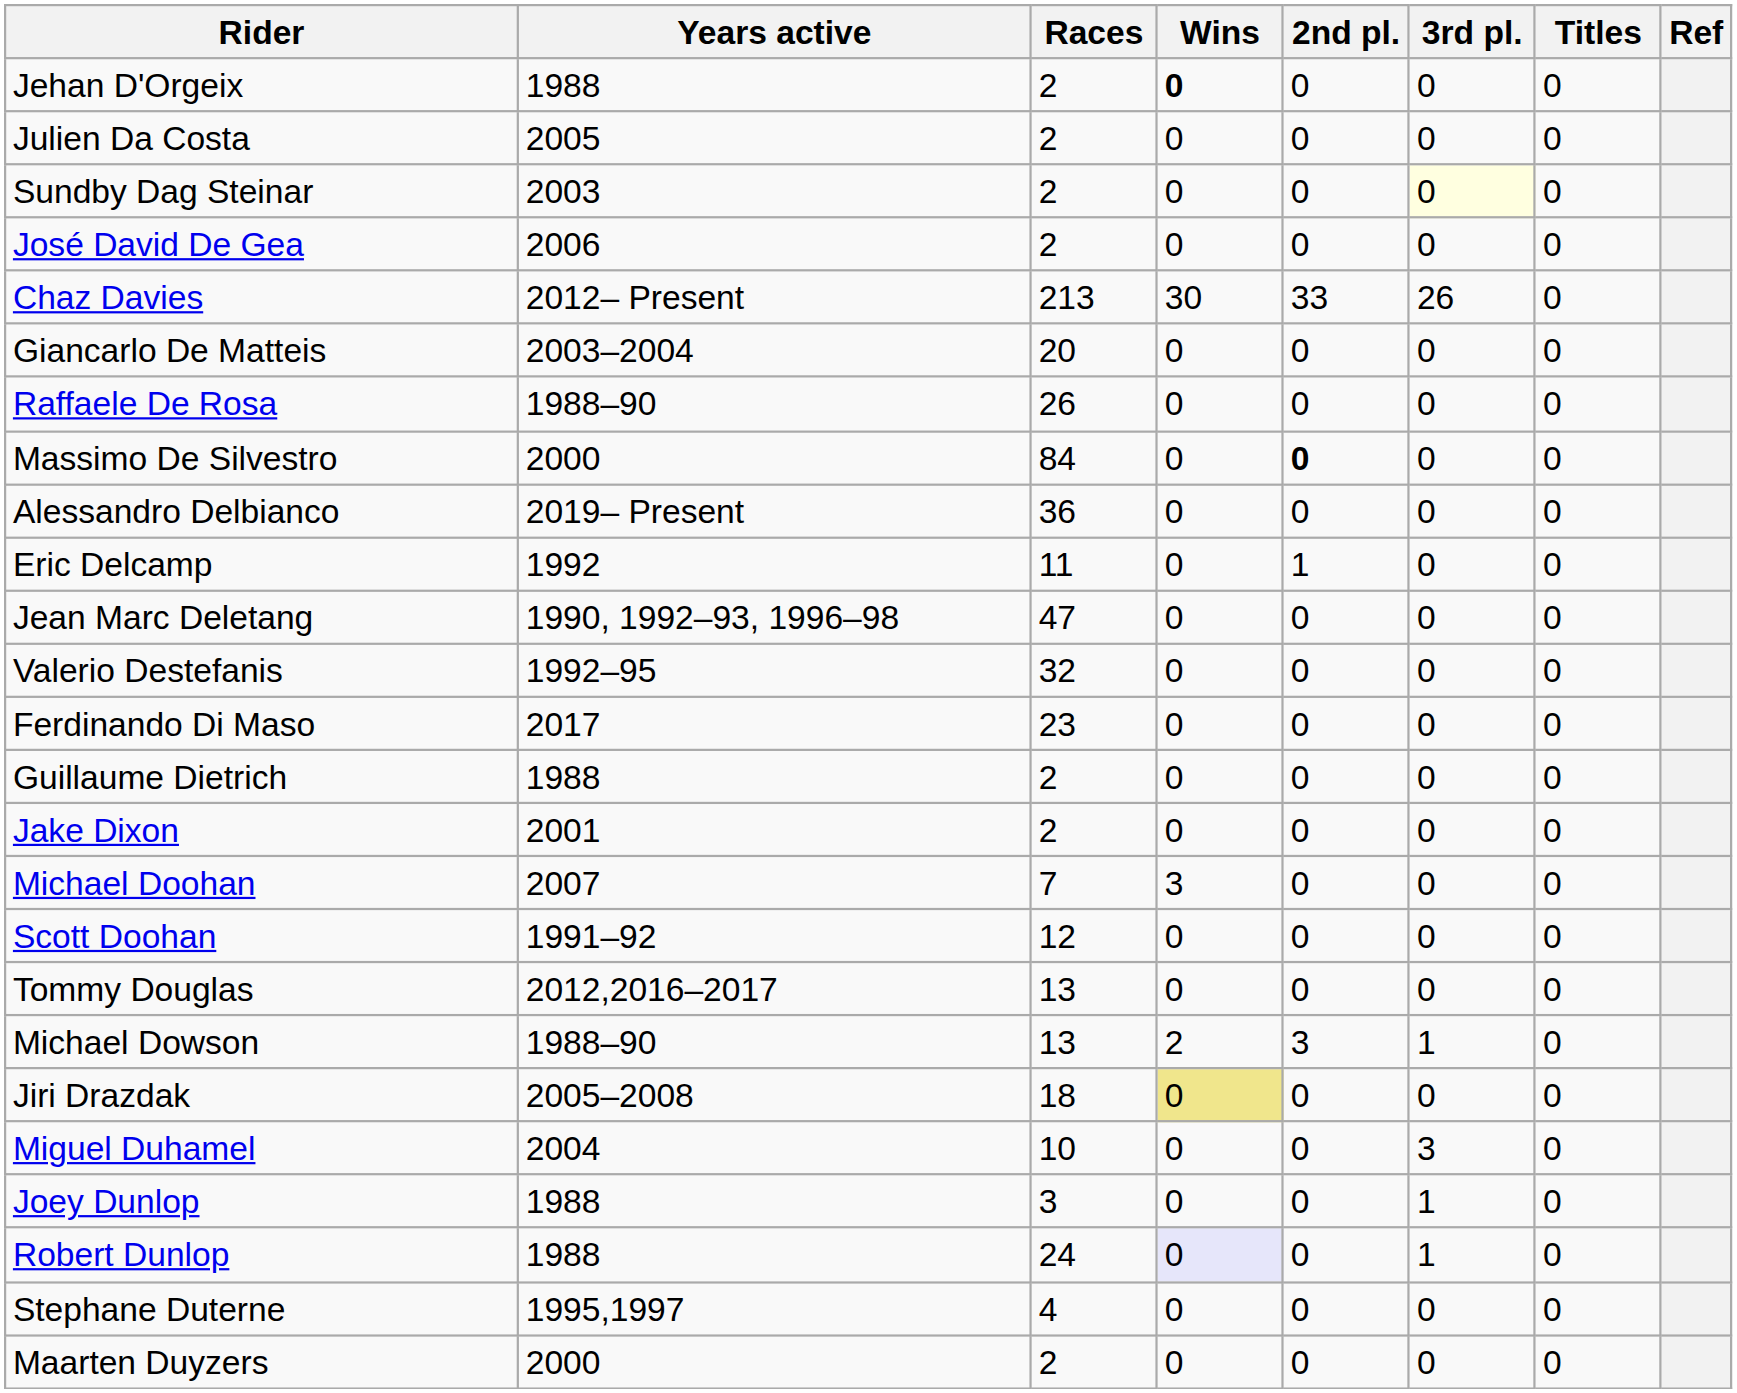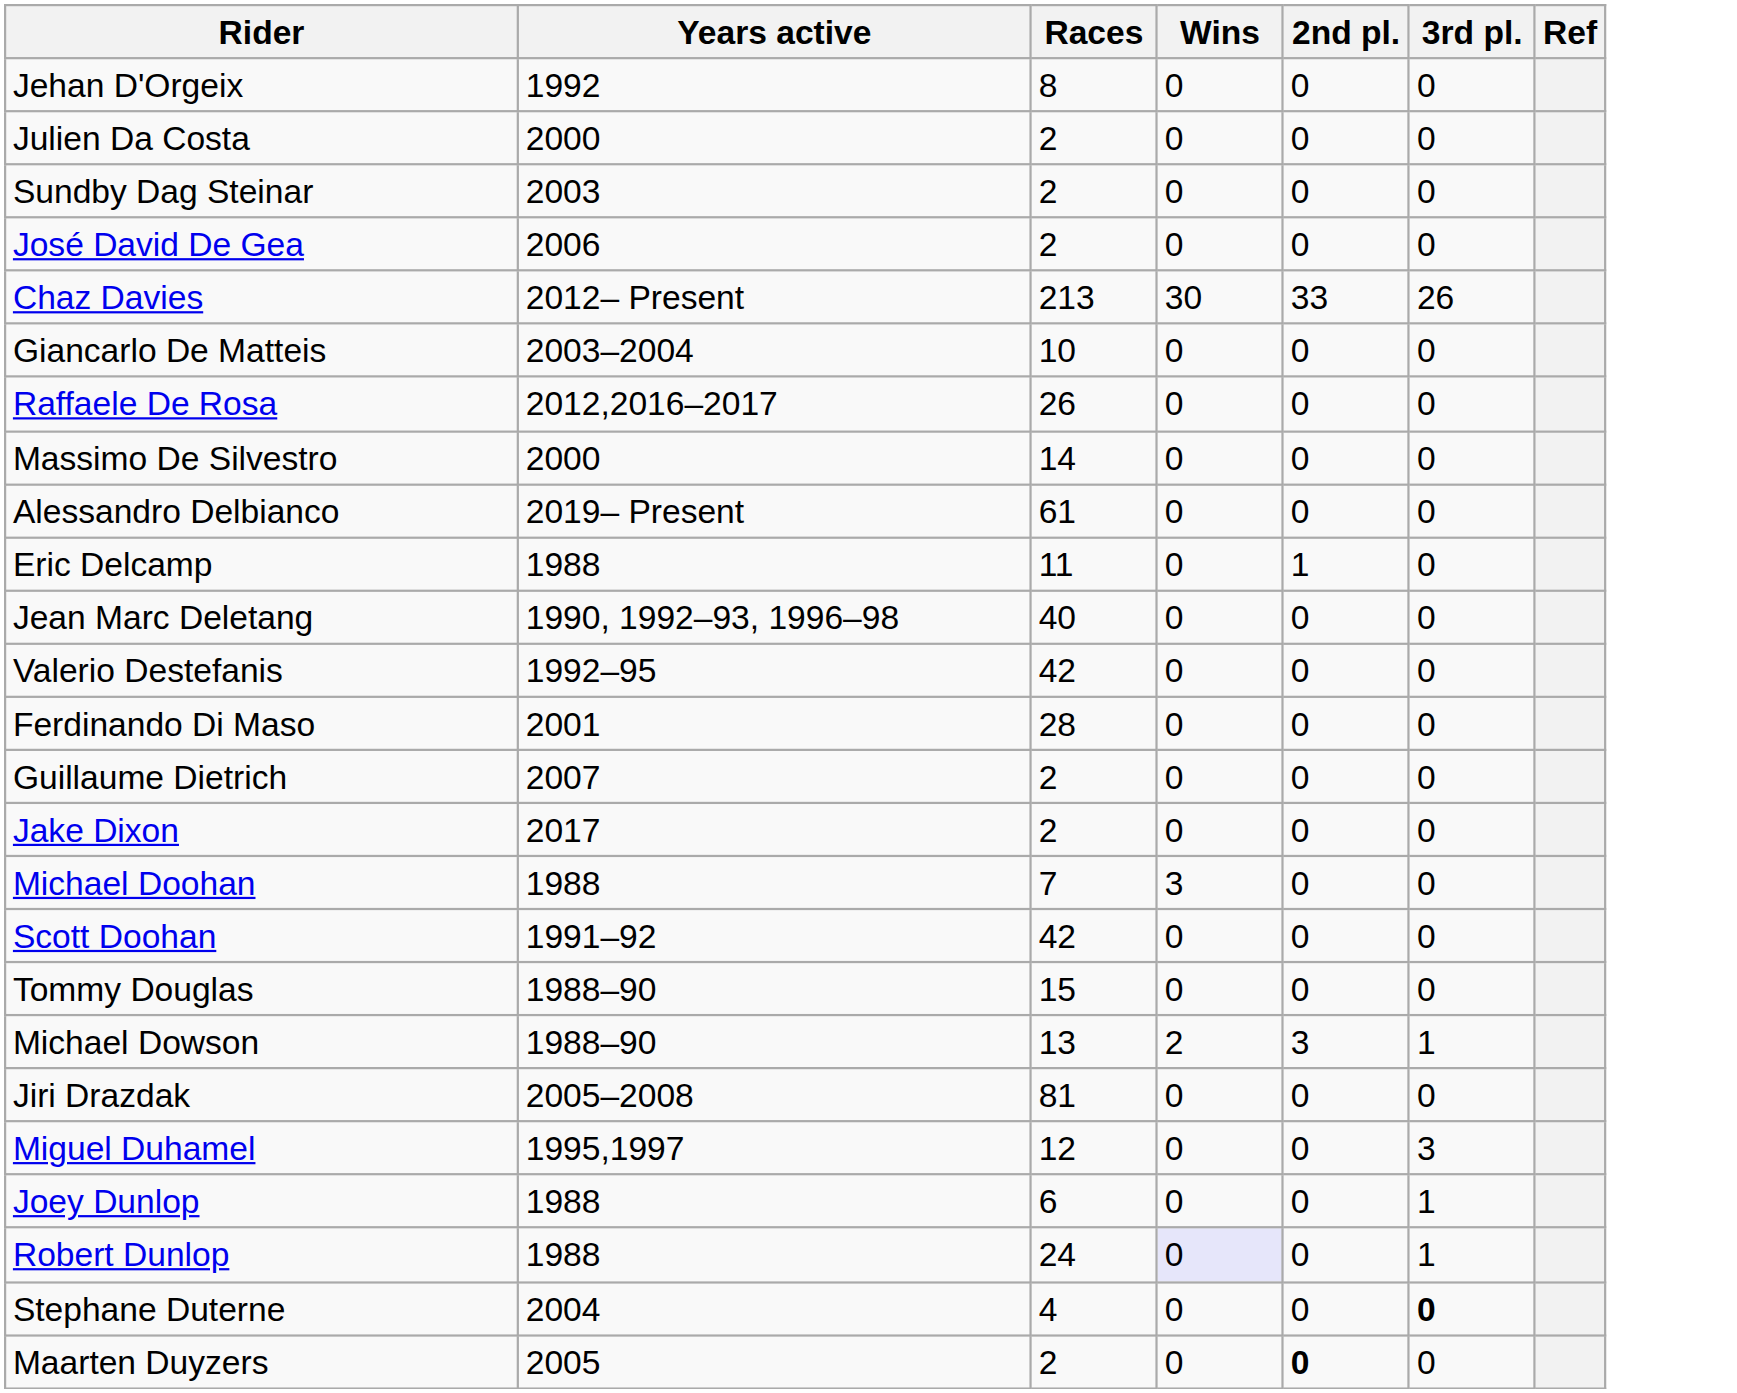- column: Titles | 0 | 0 | 0 | 0 | 0 | 0 | 0 | 0 | 0 | 0 | 0 | 0 | 0 | 0 | 0 | 0 | 0 | 0 | 0 | 0 | 0 | 0 | 0 | 0 | 0
Jehan D'Orgeix | Years active: 1988 -> 1992
Jehan D'Orgeix | Races: 2 -> 8
Jehan D'Orgeix | Wins: bold -> normal
Julien Da Costa | Years active: 2005 -> 2000
Sundby Dag Steinar | 3rd pl.: lightyellow background -> no background
Giancarlo De Matteis | Races: 20 -> 10
Raffaele De Rosa | Years active: 1988–90 -> 2012,2016–2017
Massimo De Silvestro | Races: 84 -> 14
Massimo De Silvestro | 2nd pl.: bold -> normal
Alessandro Delbianco | Races: 36 -> 61
Eric Delcamp | Years active: 1992 -> 1988
Jean Marc Deletang | Races: 47 -> 40
Valerio Destefanis | Races: 32 -> 42
Ferdinando Di Maso | Years active: 2017 -> 2001
Ferdinando Di Maso | Races: 23 -> 28
Guillaume Dietrich | Years active: 1988 -> 2007
Jake Dixon | Years active: 2001 -> 2017
Michael Doohan | Years active: 2007 -> 1988
Scott Doohan | Races: 12 -> 42
Tommy Douglas | Years active: 2012,2016–2017 -> 1988–90
Tommy Douglas | Races: 13 -> 15
Jiri Drazdak | Races: 18 -> 81
Jiri Drazdak | Wins: khaki background -> no background
Miguel Duhamel | Years active: 2004 -> 1995,1997
Miguel Duhamel | Races: 10 -> 12
Joey Dunlop | Races: 3 -> 6
Stephane Duterne | Years active: 1995,1997 -> 2004
Stephane Duterne | 3rd pl.: normal -> bold
Maarten Duyzers | Years active: 2000 -> 2005
Maarten Duyzers | 2nd pl.: normal -> bold
